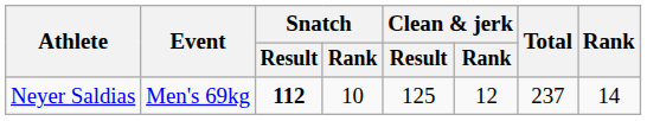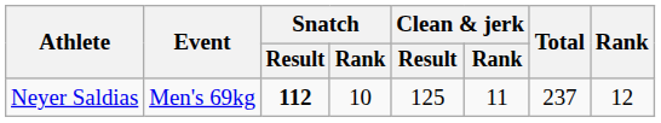Neyer Saldias | Clean & jerk / Rank: 12 -> 11
Neyer Saldias | Rank: 14 -> 12
